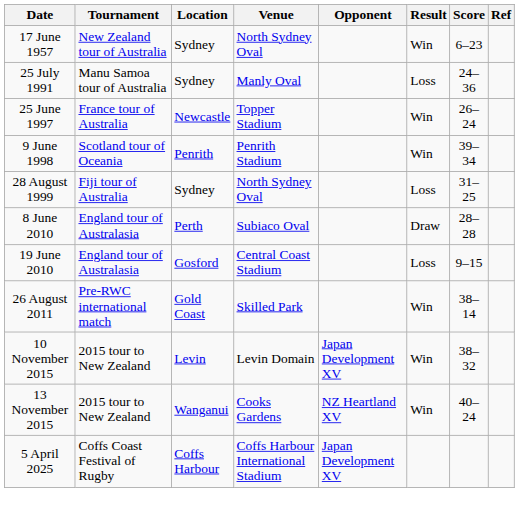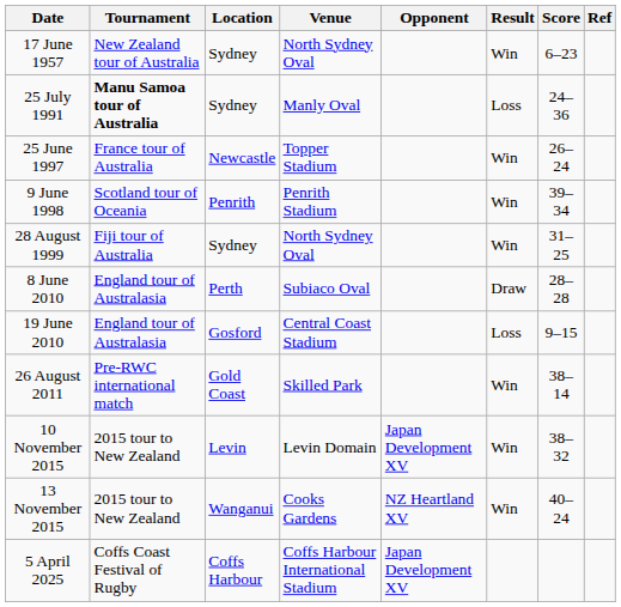25 July 1991 | Tournament: normal -> bold
28 August 1999 | Result: Loss -> Win
